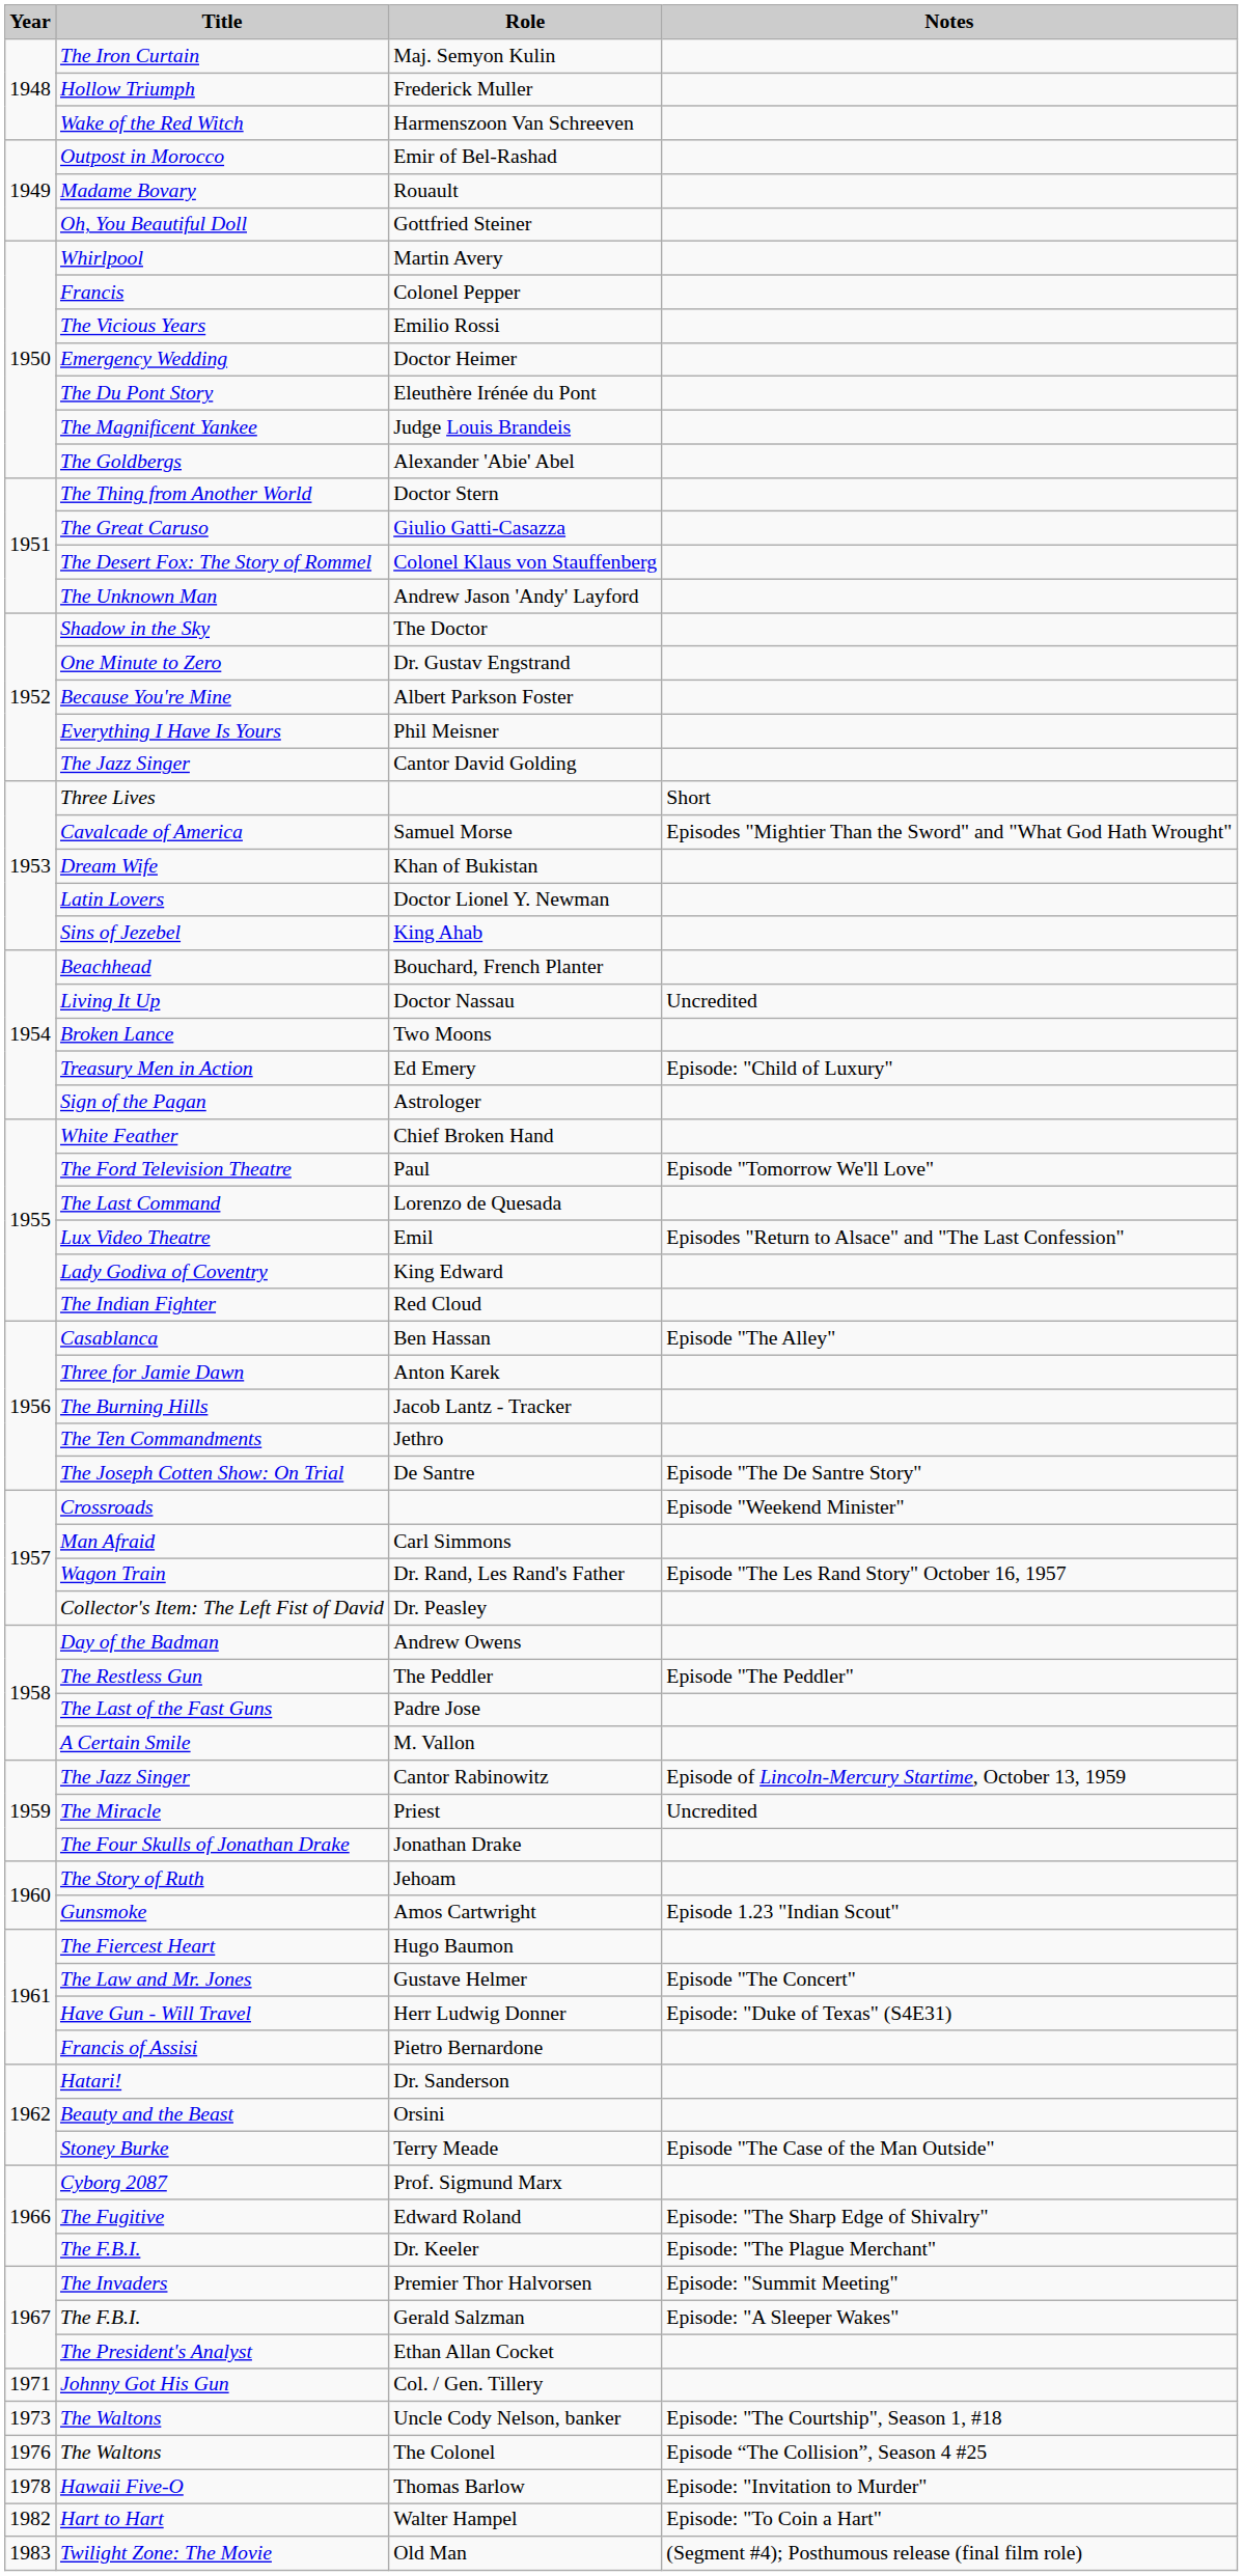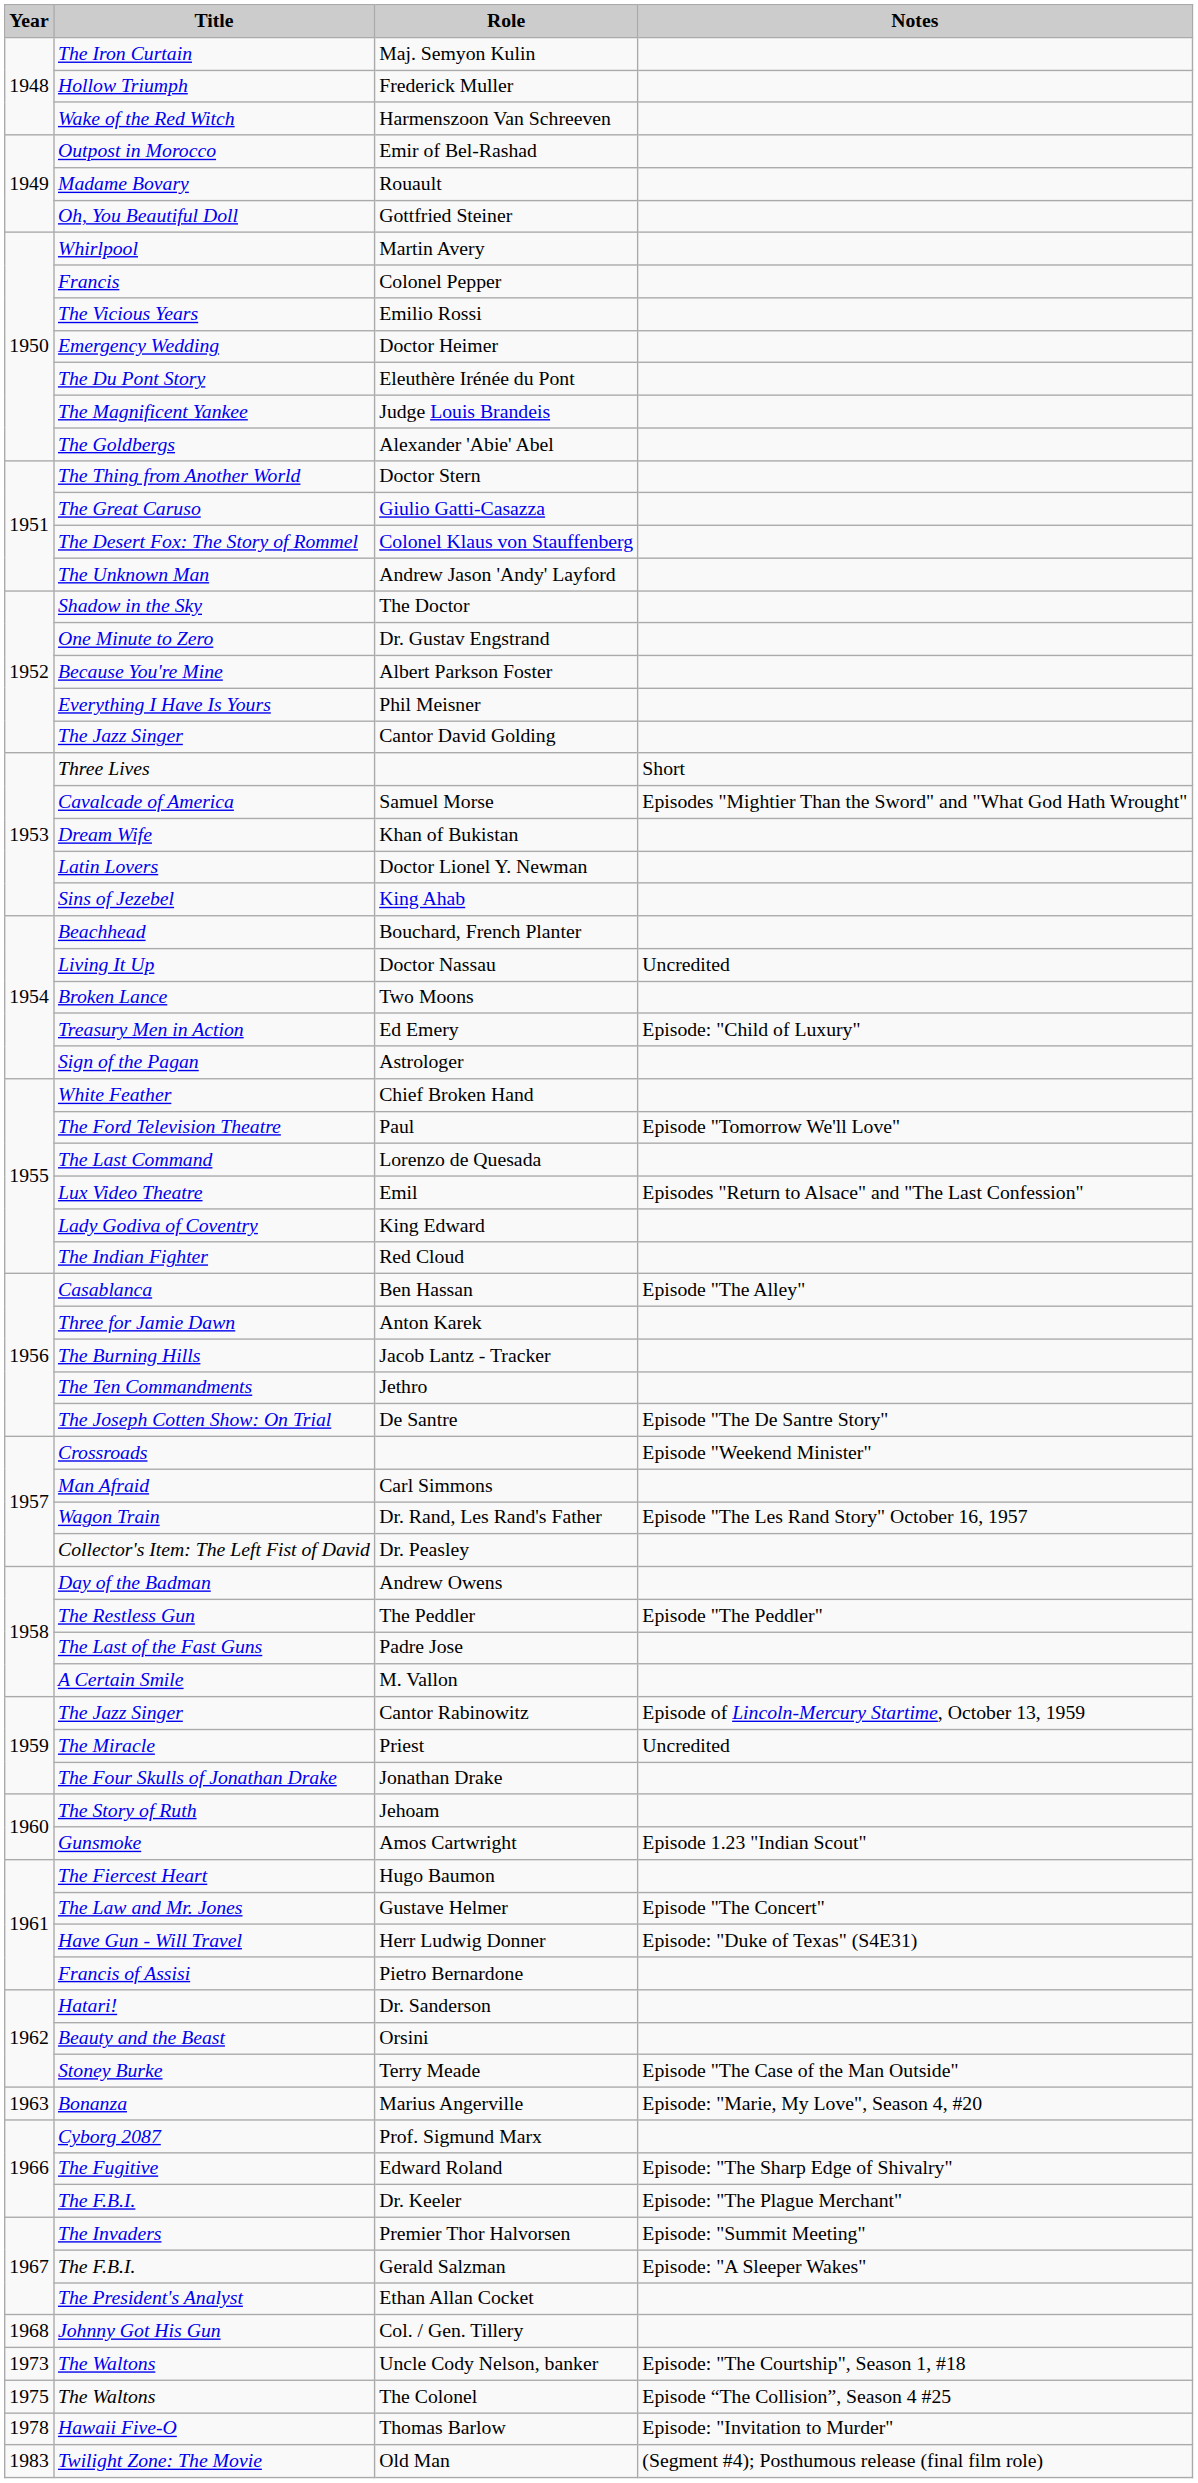+ row: 1963 | Bonanza | Marius Angerville | Episode: "Marie, My Love", Season 4, #20
Col. / Gen. Tillery | Year: 1971 -> 1968
The Colonel | Year: 1976 -> 1975
- row: 1982 | Hart to Hart | Walter Hampel | Episode: "To Coin a Hart"
